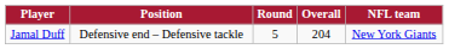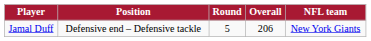Jamal Duff | Overall: 204 -> 206
